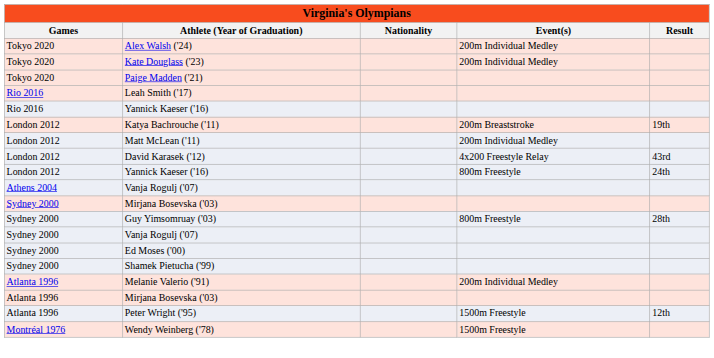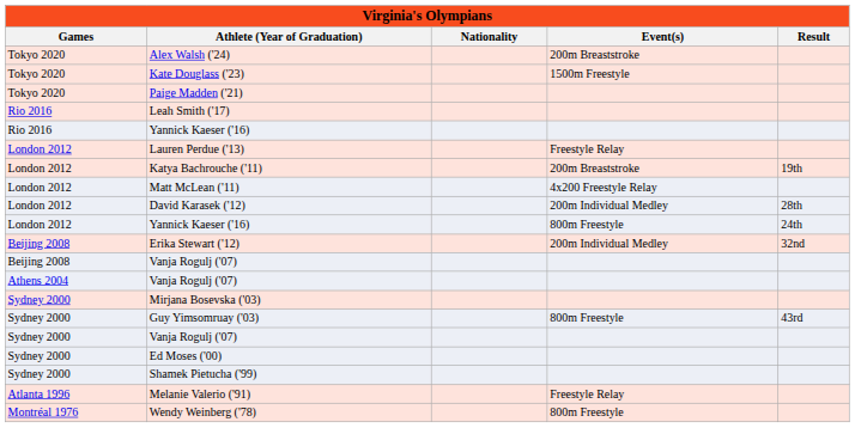Alex Walsh ('24) | column 4: 200m Individual Medley -> 200m Breaststroke
Kate Douglass ('23) | column 4: 200m Individual Medley -> 1500m Freestyle
+ row: London 2012 | Lauren Perdue ('13) | Freestyle Relay
Matt McLean ('11) | column 4: 200m Individual Medley -> 4x200 Freestyle Relay
David Karasek ('12) | column 4: 4x200 Freestyle Relay -> 200m Individual Medley
David Karasek ('12) | column 5: 43rd -> 28th
+ row: Beijing 2008 | Erika Stewart ('12) | 200m Individual Medley | 32nd
+ row: Beijing 2008 | Vanja Rogulj ('07)
Guy Yimsomruay ('03) | column 5: 28th -> 43rd
Melanie Valerio ('91) | column 4: 200m Individual Medley -> Freestyle Relay
- row: Atlanta 1996 | Mirjana Bosevska ('03)
- row: Atlanta 1996 | Peter Wright ('95) | 1500m Freestyle | 12th
Wendy Weinberg ('78) | column 4: 1500m Freestyle -> 800m Freestyle
